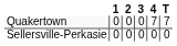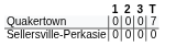- column: 4 | 7 | 0
